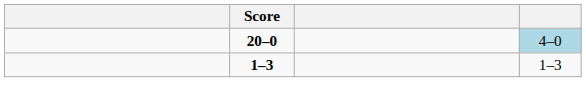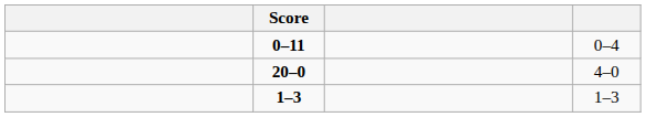+ row: 0–11 | 0–4
20–0 | column 4: lightblue background -> no background
